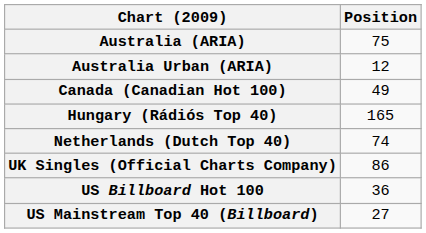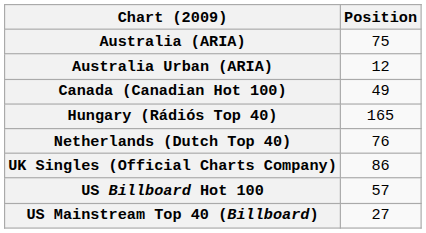Netherlands (Dutch Top 40) | Position: 74 -> 76
US Billboard Hot 100 | Position: 36 -> 57
